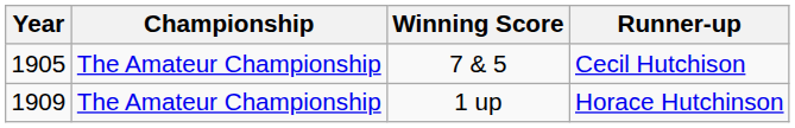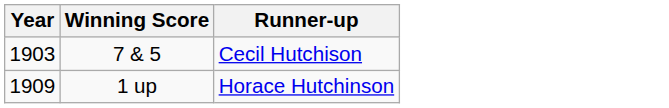- column: Championship | The Amateur Championship | The Amateur Championship
7 & 5 | Year: 1905 -> 1903
